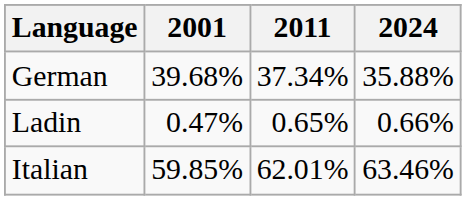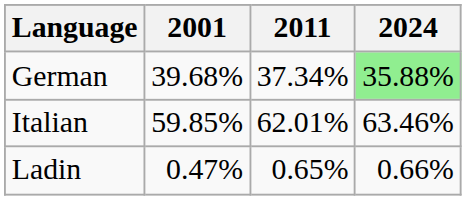German | 2024: no background -> lightgreen background
rows swapped: Italian <-> Ladin
